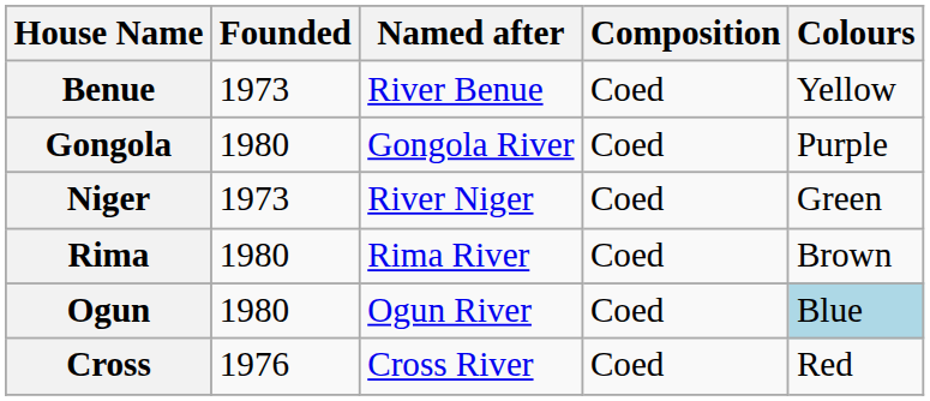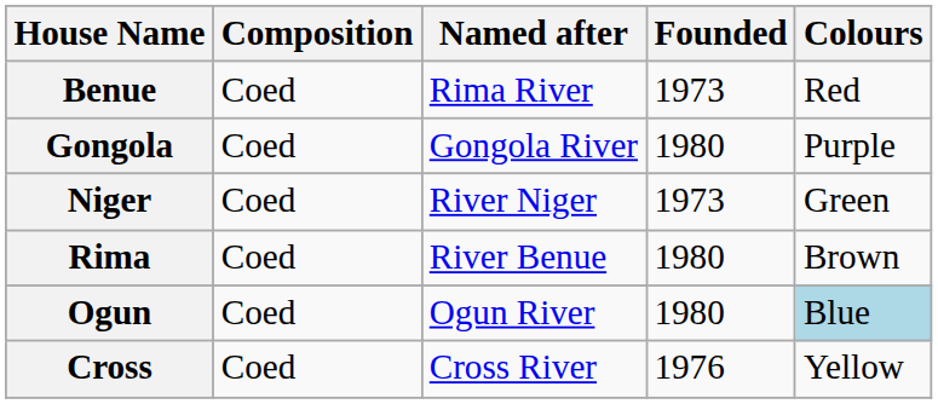columns swapped: Composition <-> Founded
Benue | Named after: River Benue -> Rima River
Benue | Colours: Yellow -> Red
Rima | Named after: Rima River -> River Benue
Cross | Colours: Red -> Yellow
